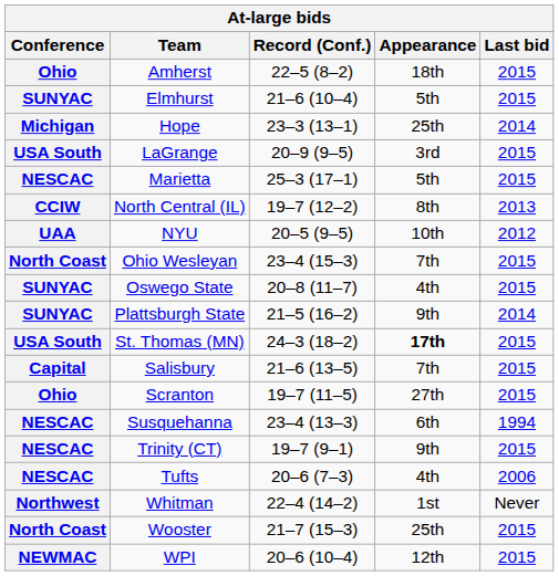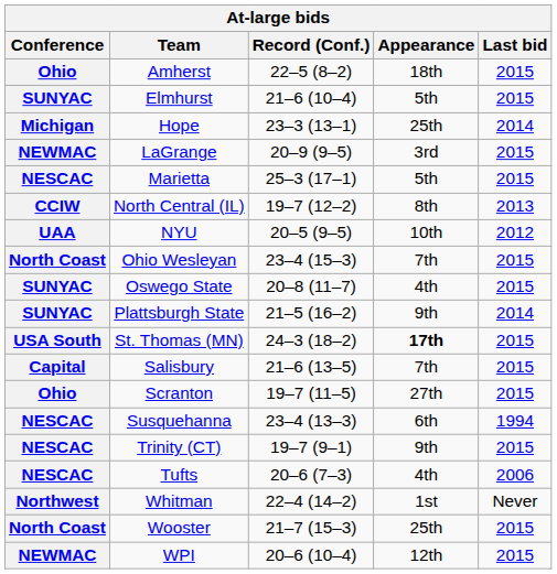LaGrange | Conference: USA South -> NEWMAC
